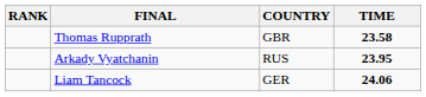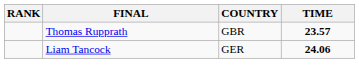Thomas Rupprath | TIME: 23.58 -> 23.57
- row: Arkady Vyatchanin | RUS | 23.95
